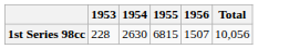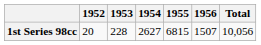+ column: 1952 | 20
1st Series 98cc | 1954: 2630 -> 2627
